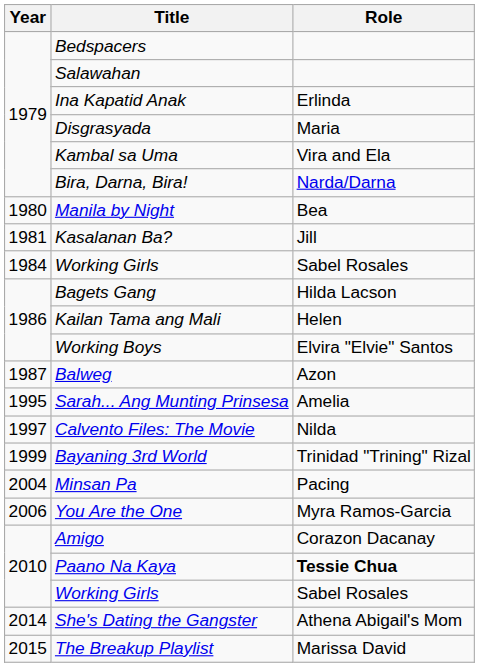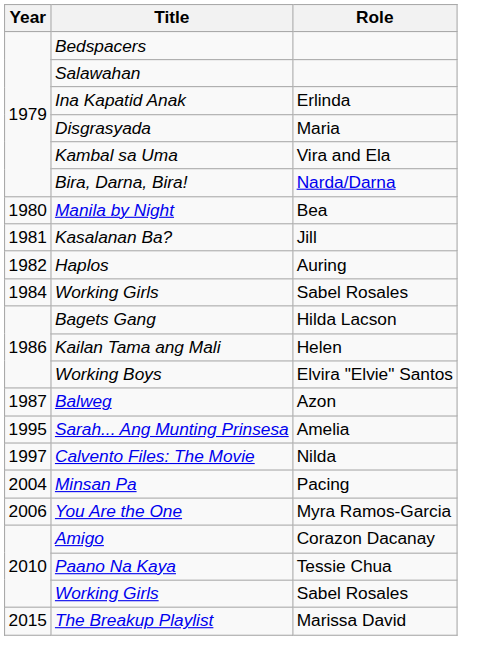+ row: 1982 | Haplos | Auring
- row: 1999 | Bayaning 3rd World | Trinidad "Trining" Rizal
Paano Na Kaya | Role: bold -> normal
- row: 2014 | She's Dating the Gangster | Athena Abigail's Mom
